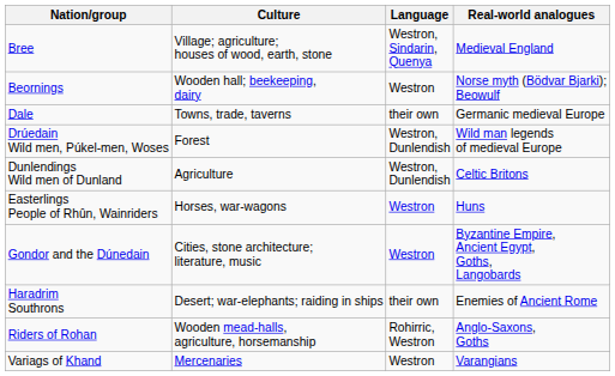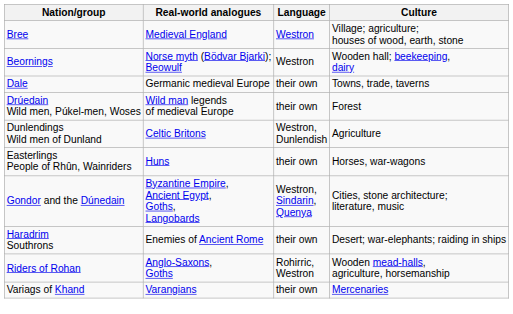columns swapped: Culture <-> Real-world analogues
Bree | Language: Westron, Sindarin, Quenya -> Westron
Drúedain Wild men, Púkel-men, Woses | Language: Westron, Dunlendish -> their own
Easterlings People of Rhûn, Wainriders | Language: Westron -> their own
Gondor and the Dúnedain | Language: Westron -> Westron, Sindarin, Quenya
Variags of Khand | Language: Westron -> their own
